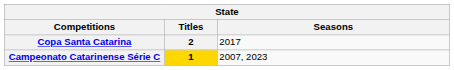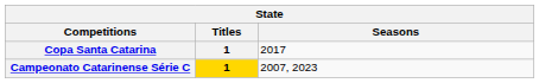Copa Santa Catarina | Titles: 2 -> 1
